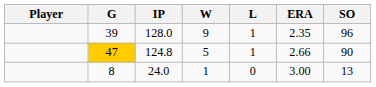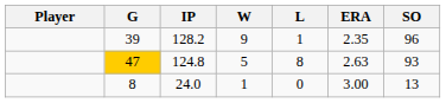39 | IP: 128.0 -> 128.2
47 | L: 1 -> 8
47 | ERA: 2.66 -> 2.63
47 | SO: 90 -> 93
